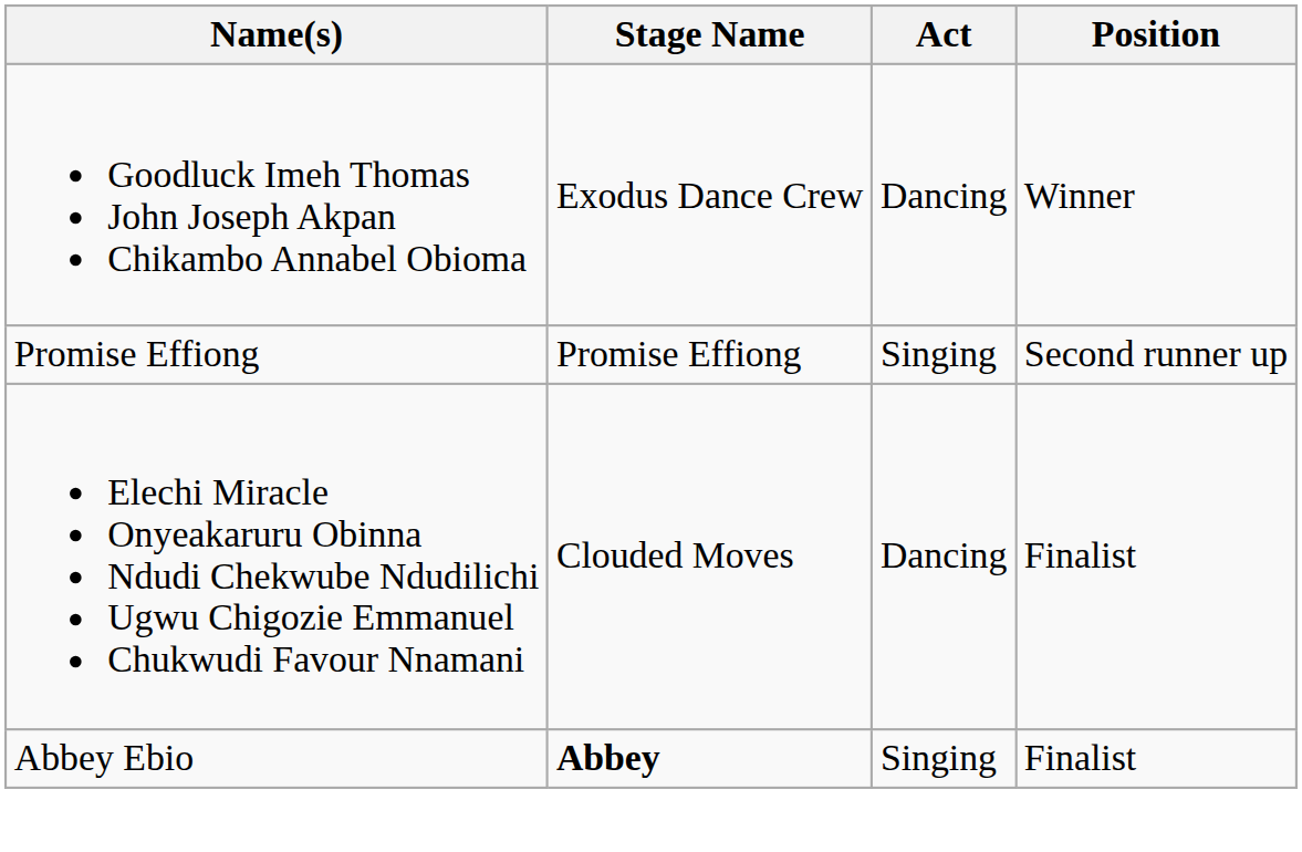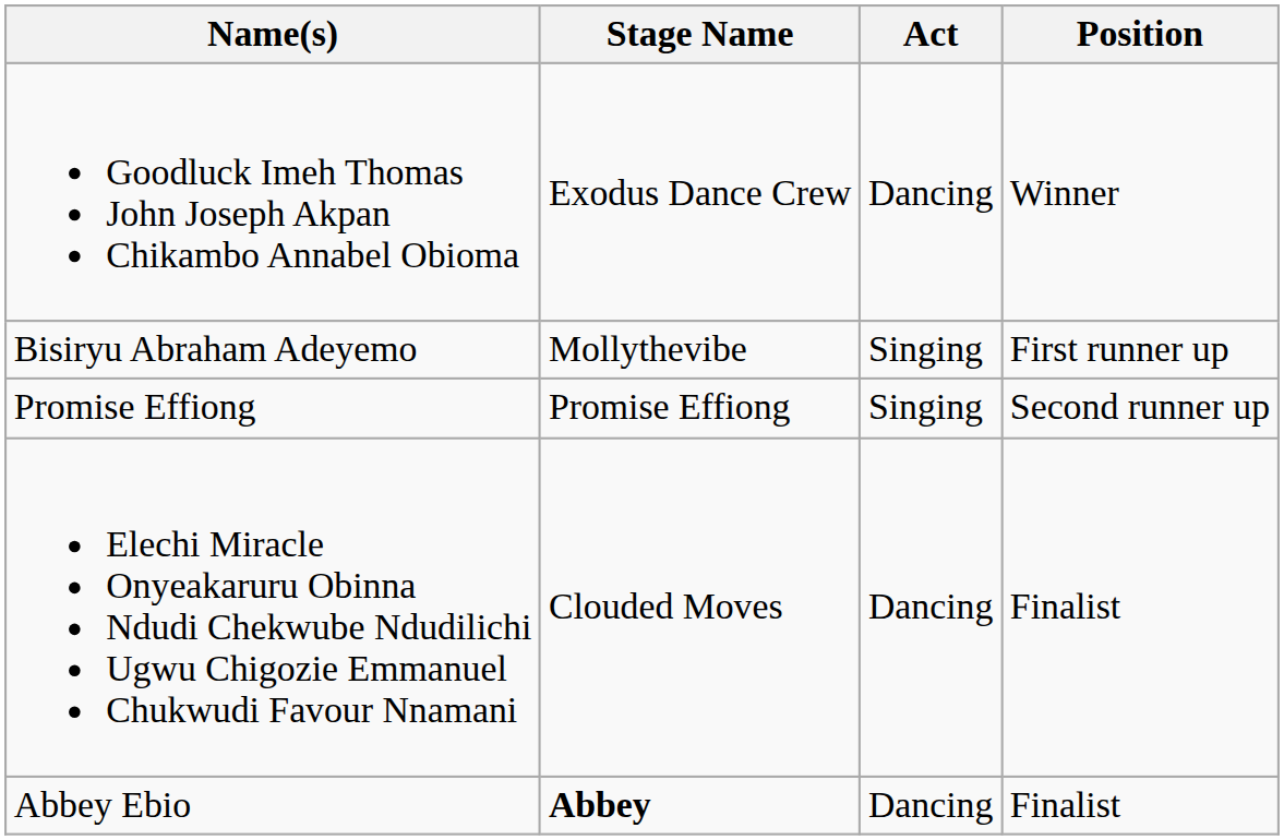+ row: Bisiryu Abraham Adeyemo | Mollythevibe | Singing | First runner up
Abbey Ebio | Act: Singing -> Dancing
